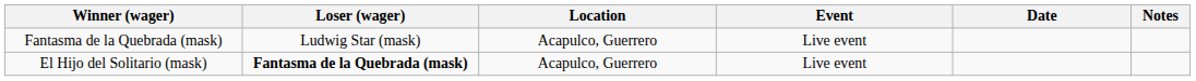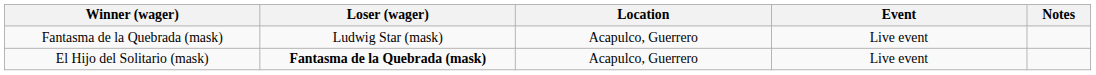- column: Date
